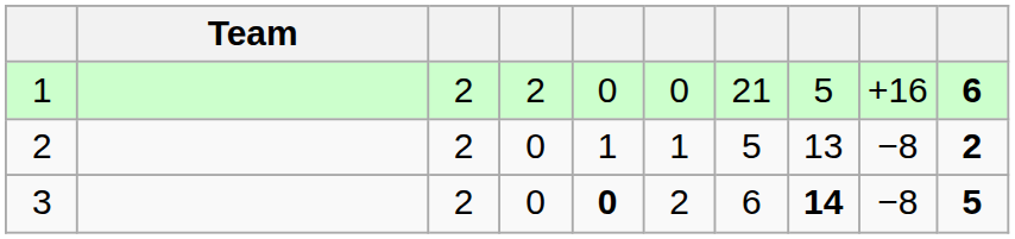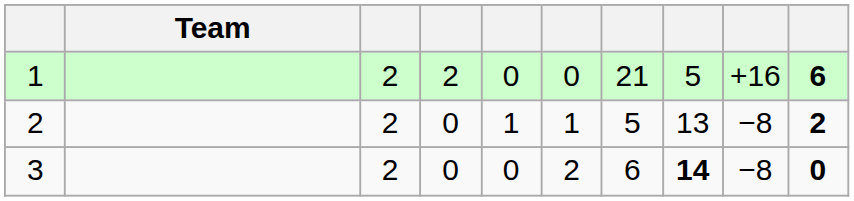3 | column 5: bold -> normal
3 | column 10: 5 -> 0
